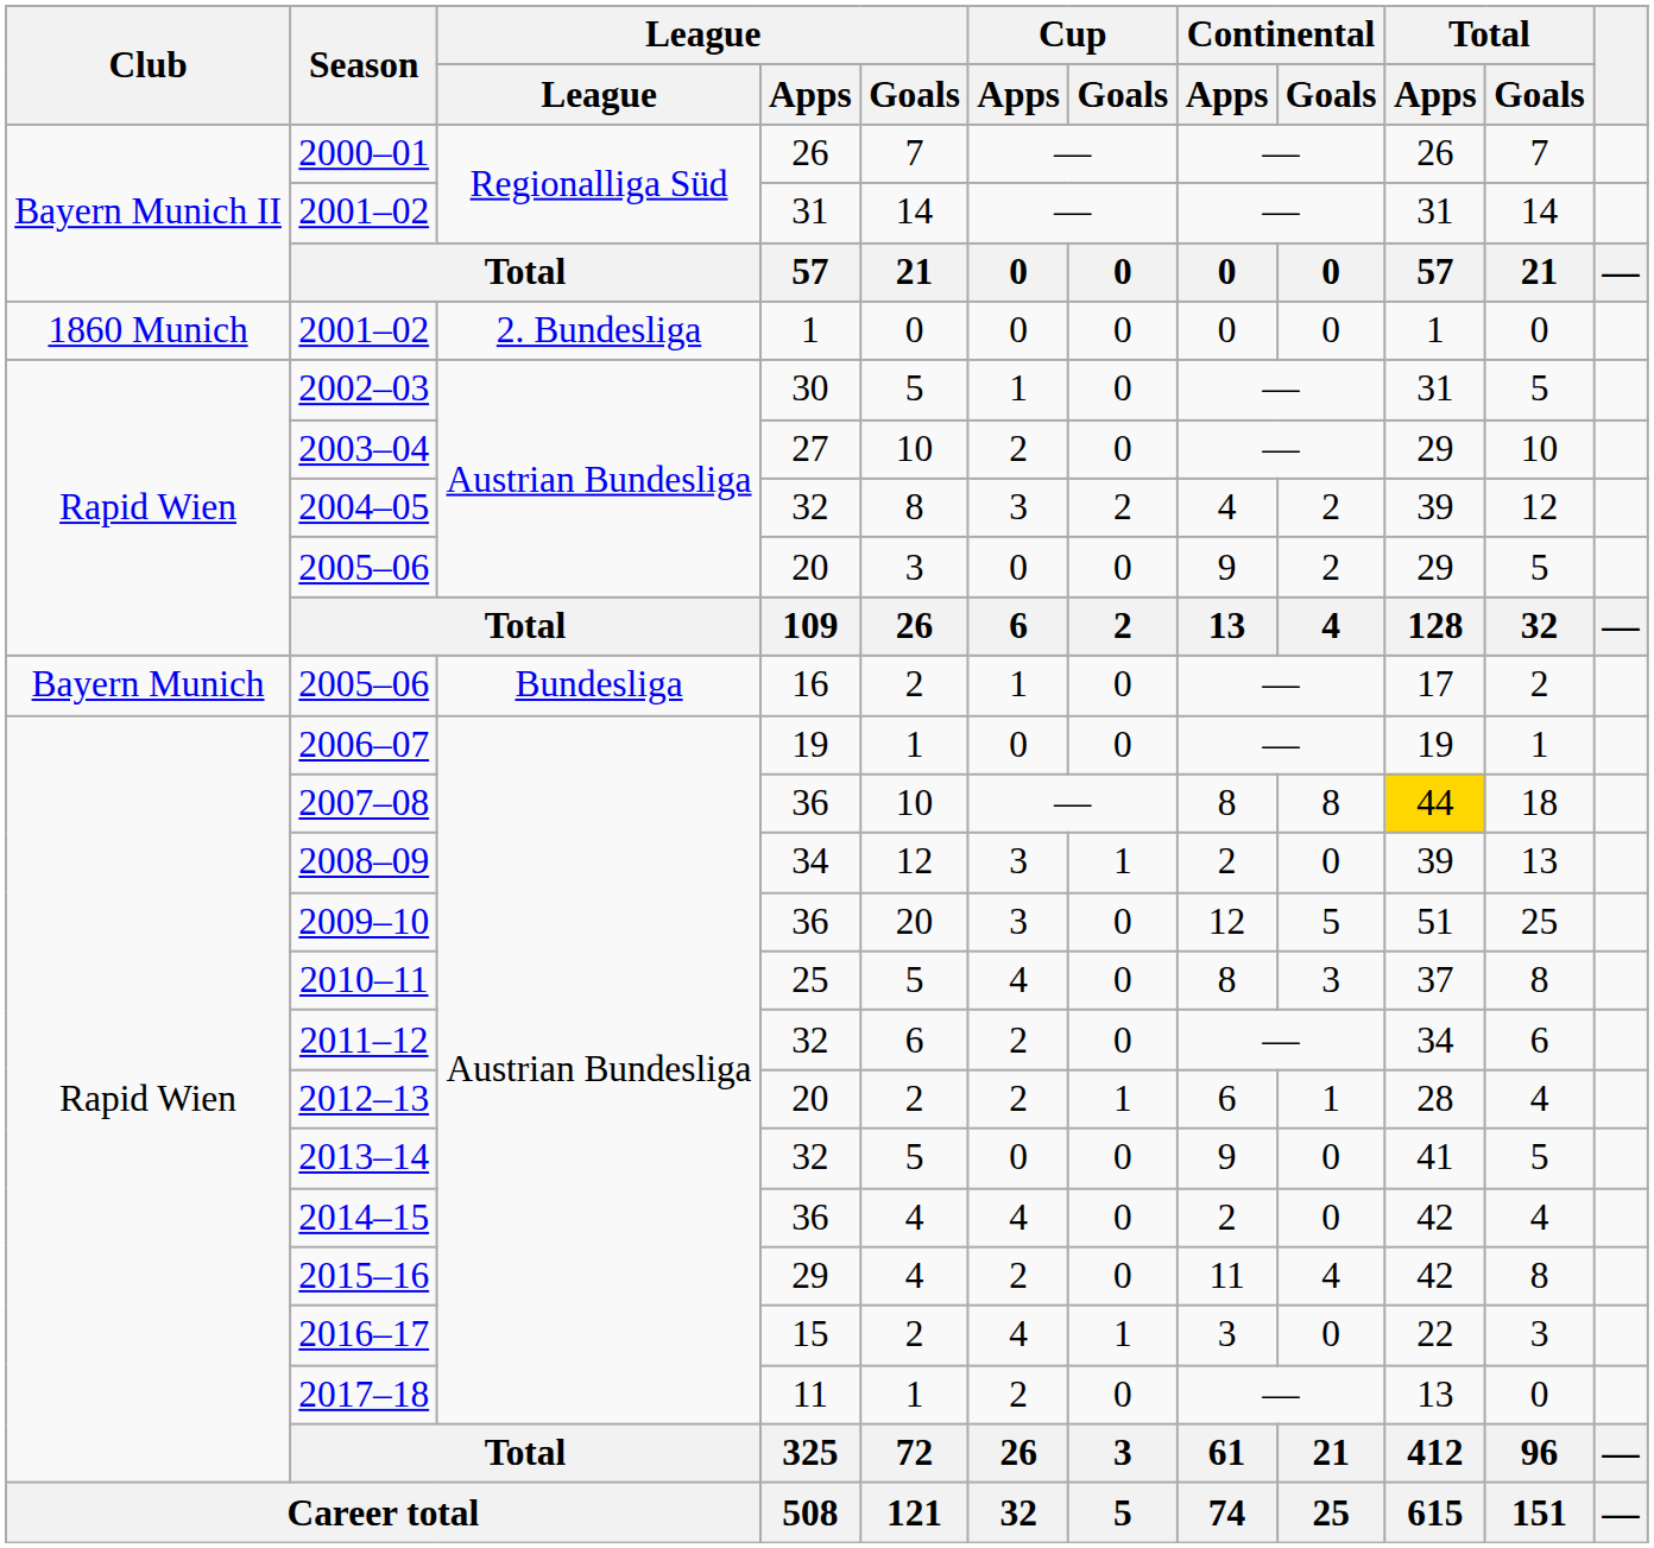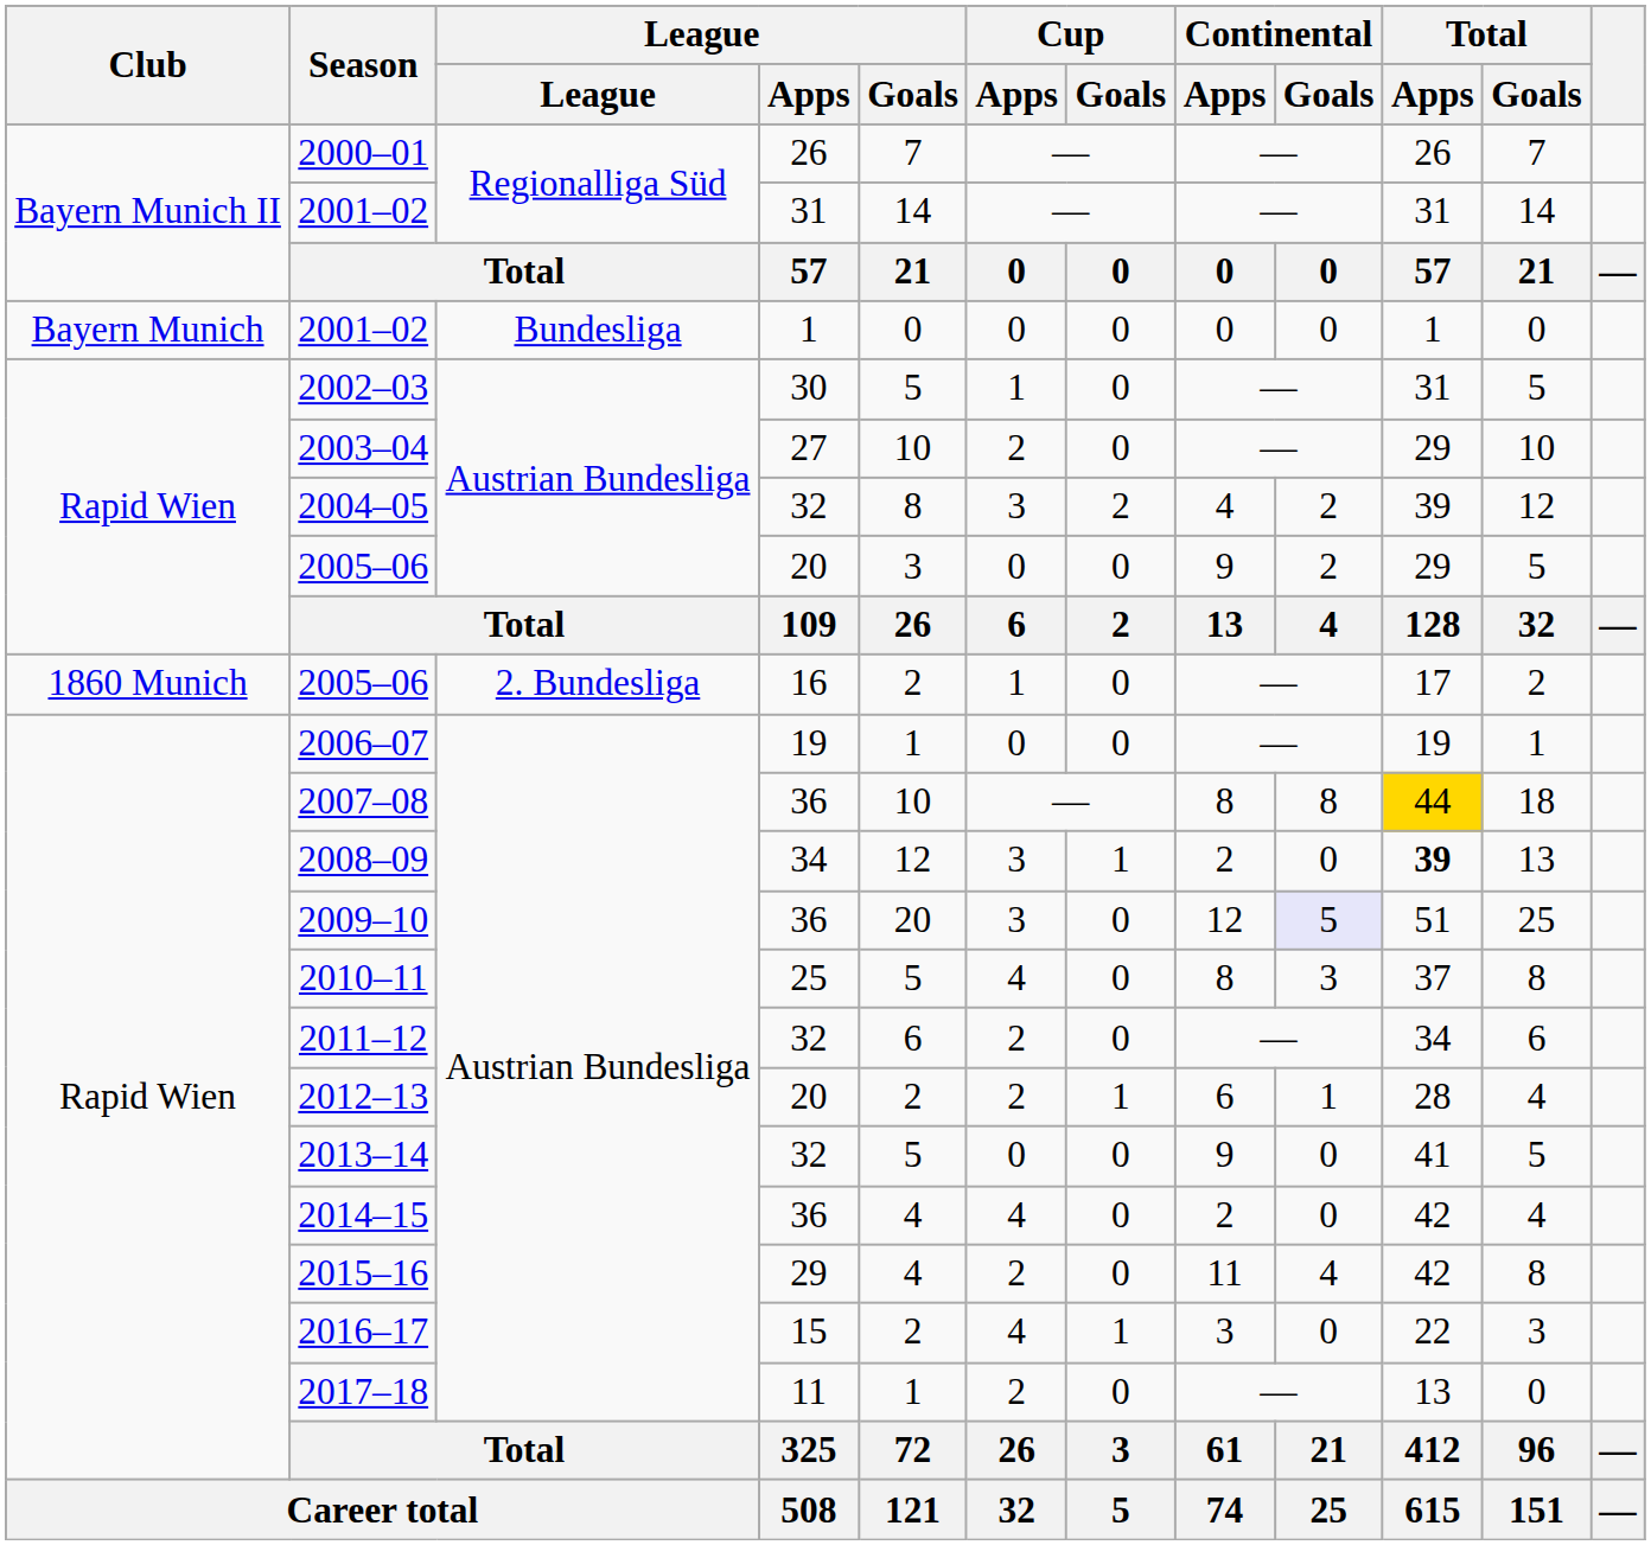2001–02 / 1 | Club: 1860 Munich -> Bayern Munich
2001–02 / 1 | League: 2. Bundesliga -> Bundesliga
2005–06 / 16 | Club: Bayern Munich -> 1860 Munich
2005–06 / 16 | League: Bundesliga -> 2. Bundesliga
2008–09 | Total / Apps: normal -> bold
2009–10 | Continental / Goals: no background -> lavender background
